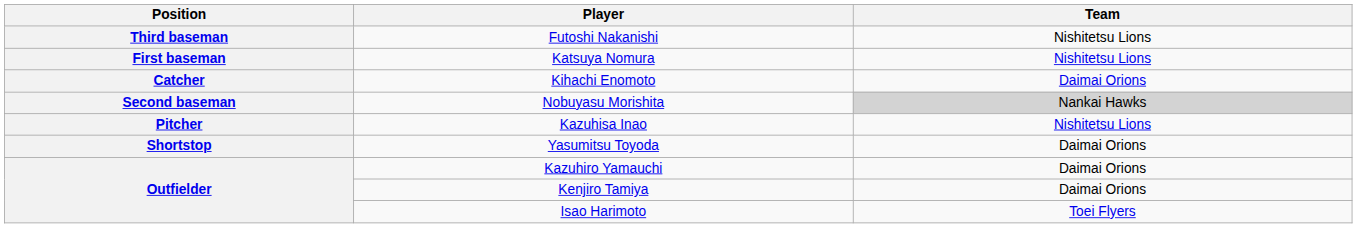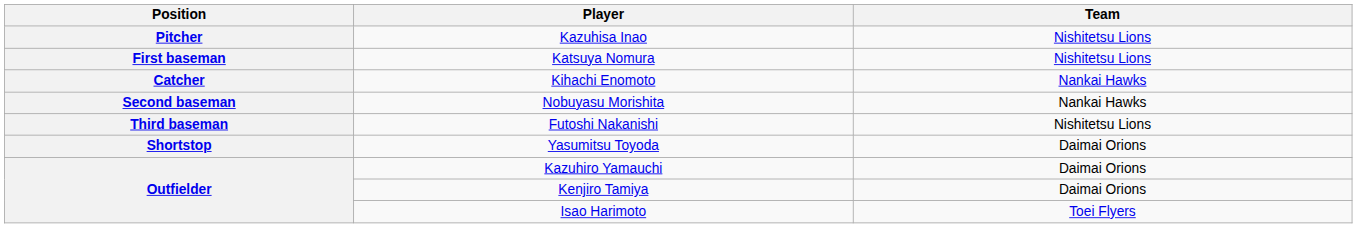rows swapped: Kazuhisa Inao <-> Futoshi Nakanishi
Kihachi Enomoto | Team: Daimai Orions -> Nankai Hawks
Nobuyasu Morishita | Team: lightgrey background -> no background
